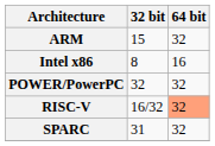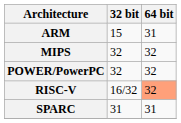ARM | 64 bit: 32 -> 31
- row: Intel x86 | 8 | 16
+ row: MIPS | 32 | 32
SPARC | 64 bit: 32 -> 31
